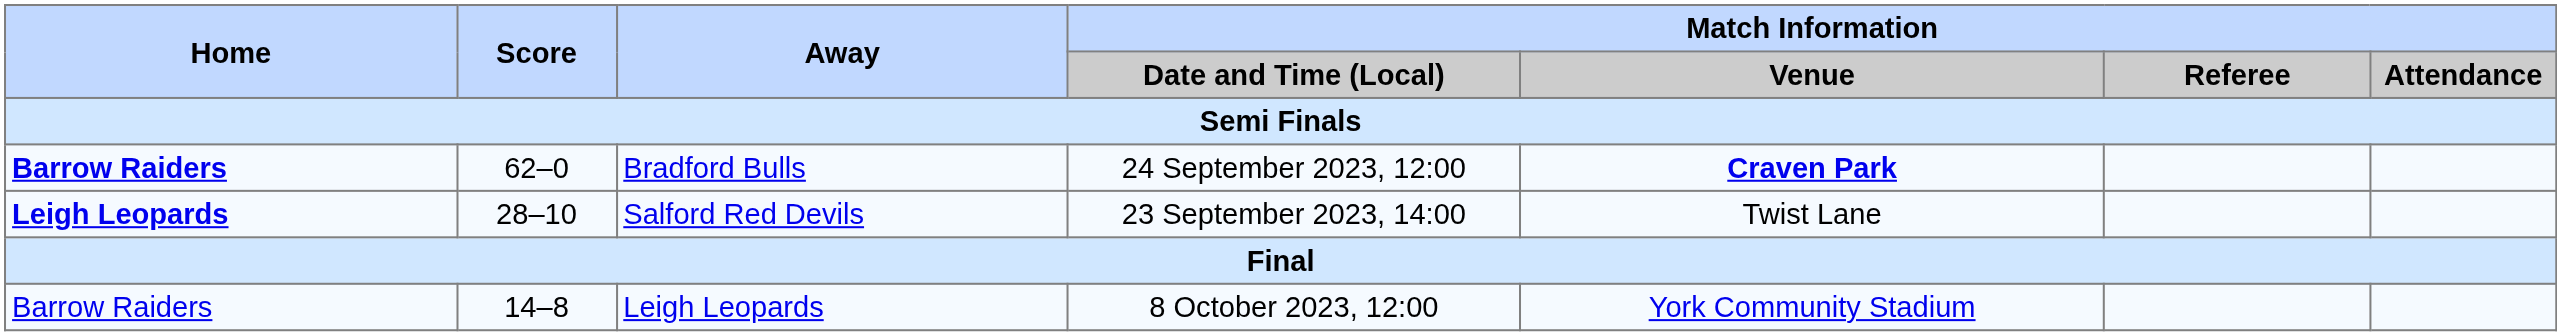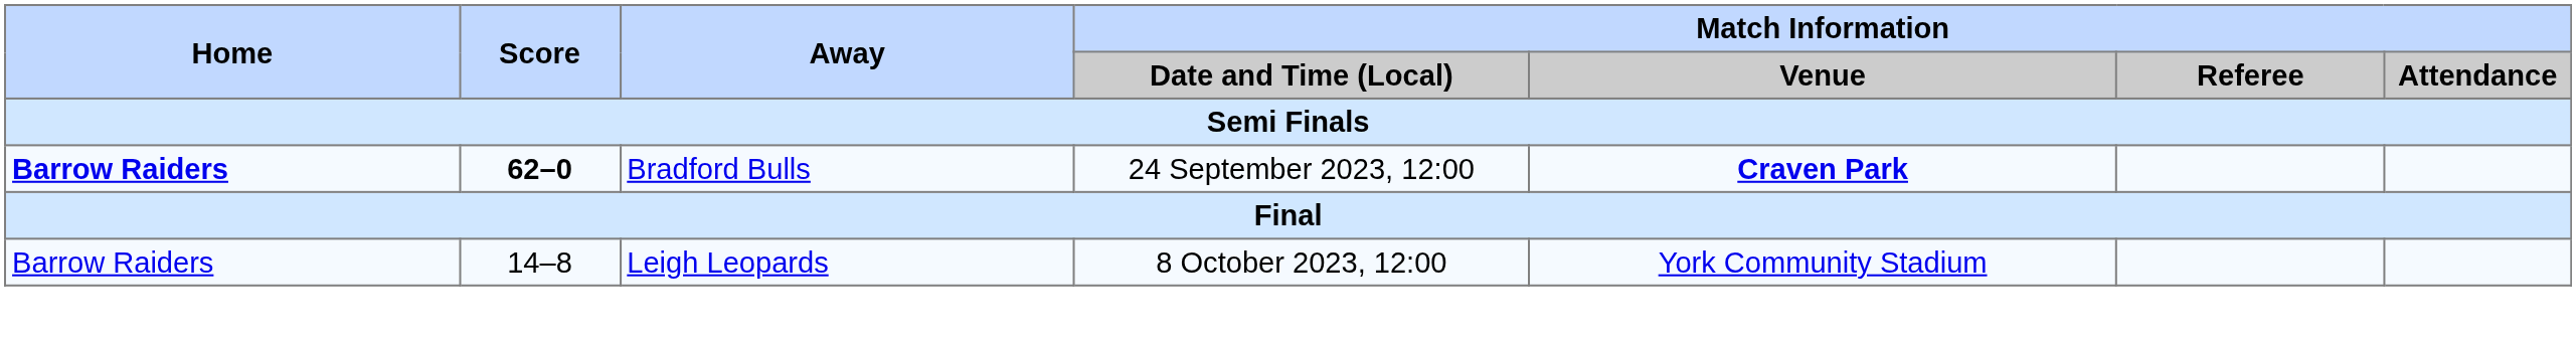Bradford Bulls | Score: normal -> bold
- row: Leigh Leopards | 28–10 | Salford Red Devils | 23 September 2023, 14:00 | Twist Lane
